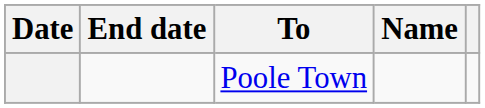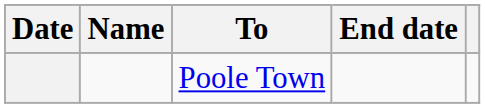columns swapped: Name <-> End date
